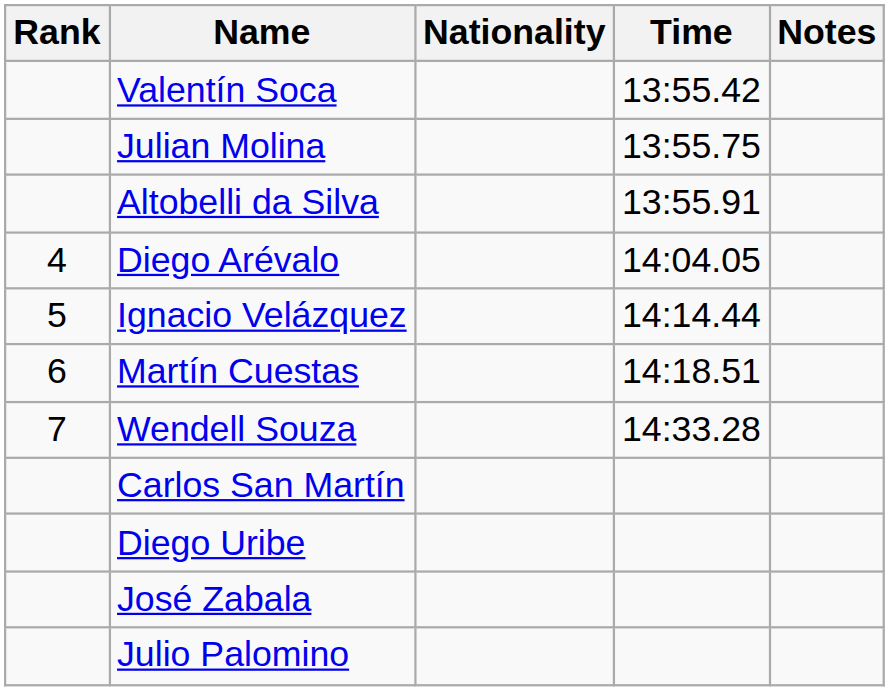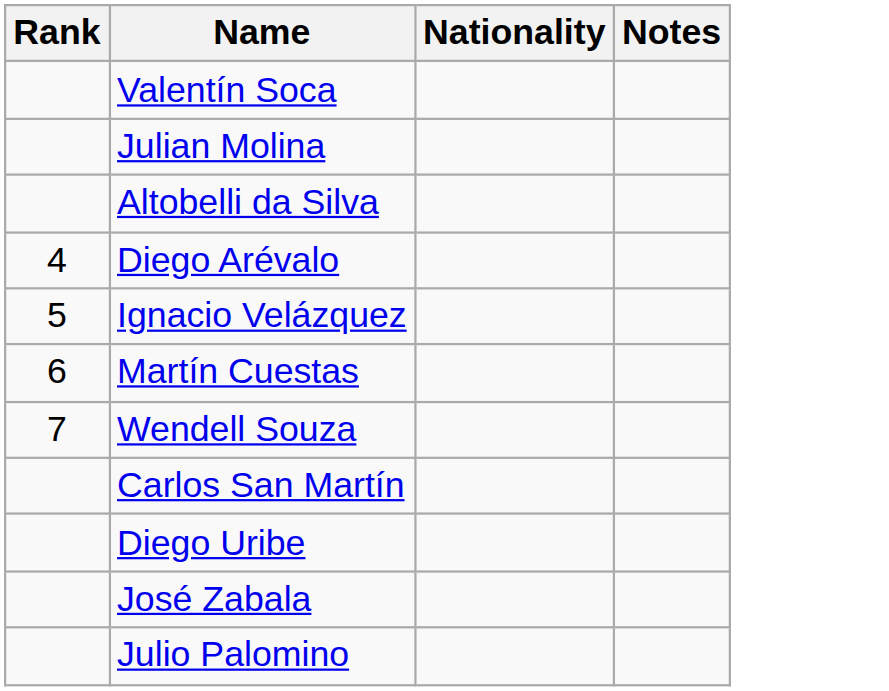- column: Time | 13:55.42 | 13:55.75 | 13:55.91 | 14:04.05 | 14:14.44 | 14:18.51 | 14:33.28
